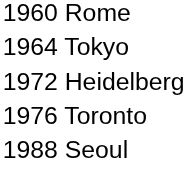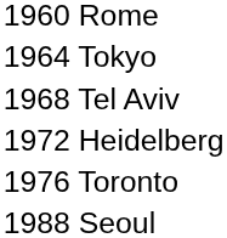+ row: 1968 Tel Aviv
